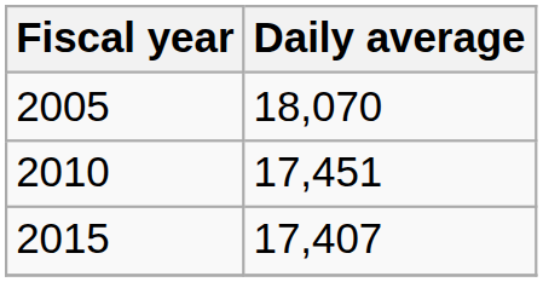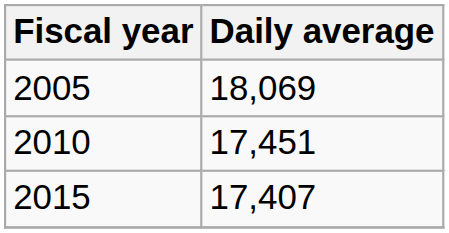2005 | Daily average: 18,070 -> 18,069
